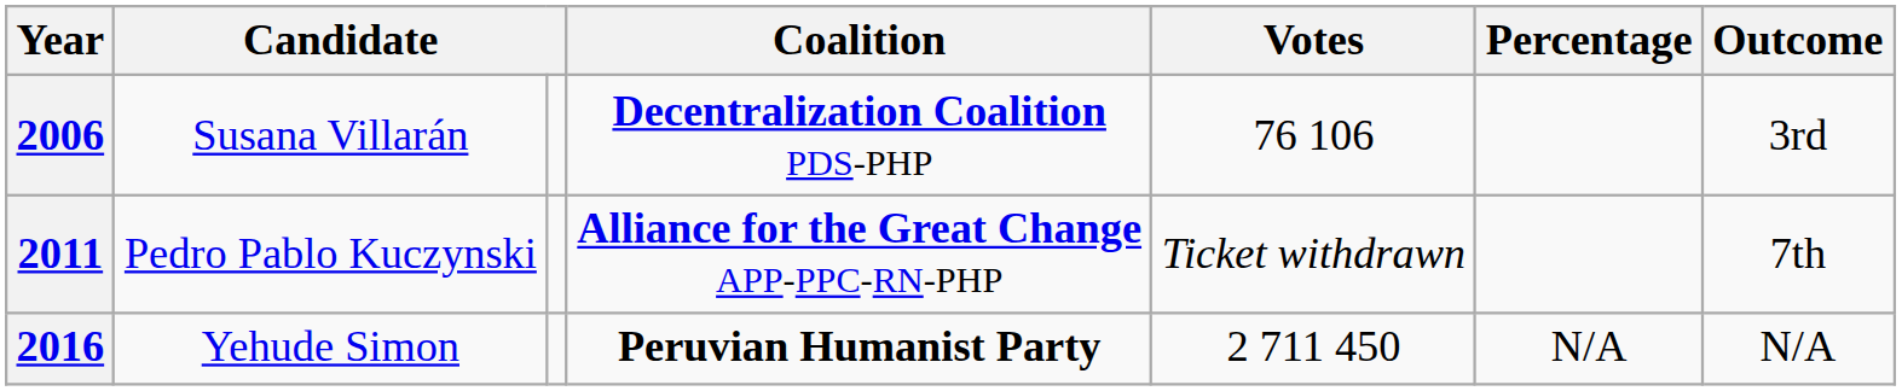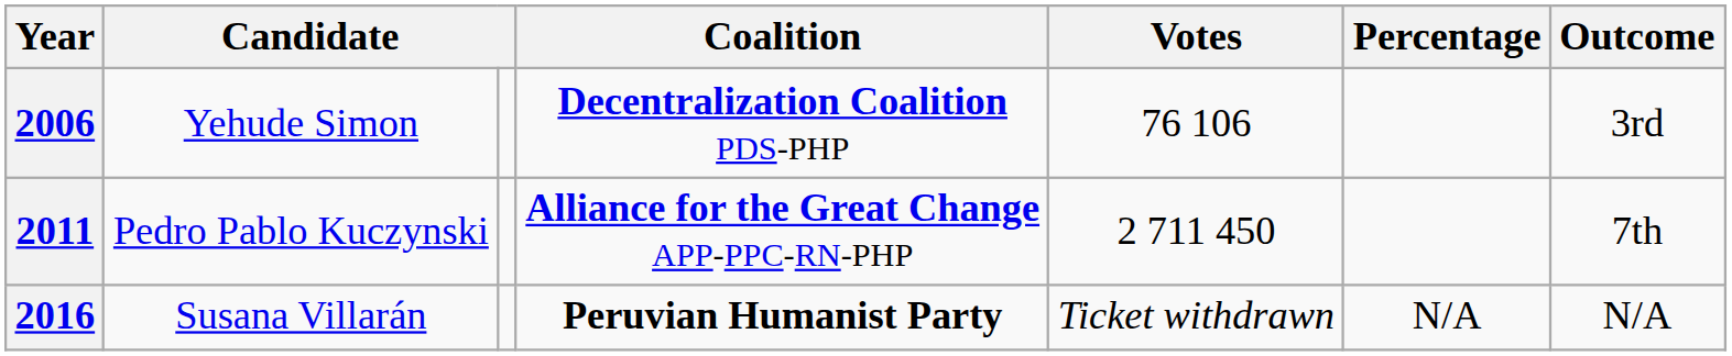2006 | column 2: Susana Villarán -> Yehude Simon
2011 | Votes: Ticket withdrawn -> 2 711 450
2016 | column 2: Yehude Simon -> Susana Villarán
2016 | Votes: 2 711 450 -> Ticket withdrawn
